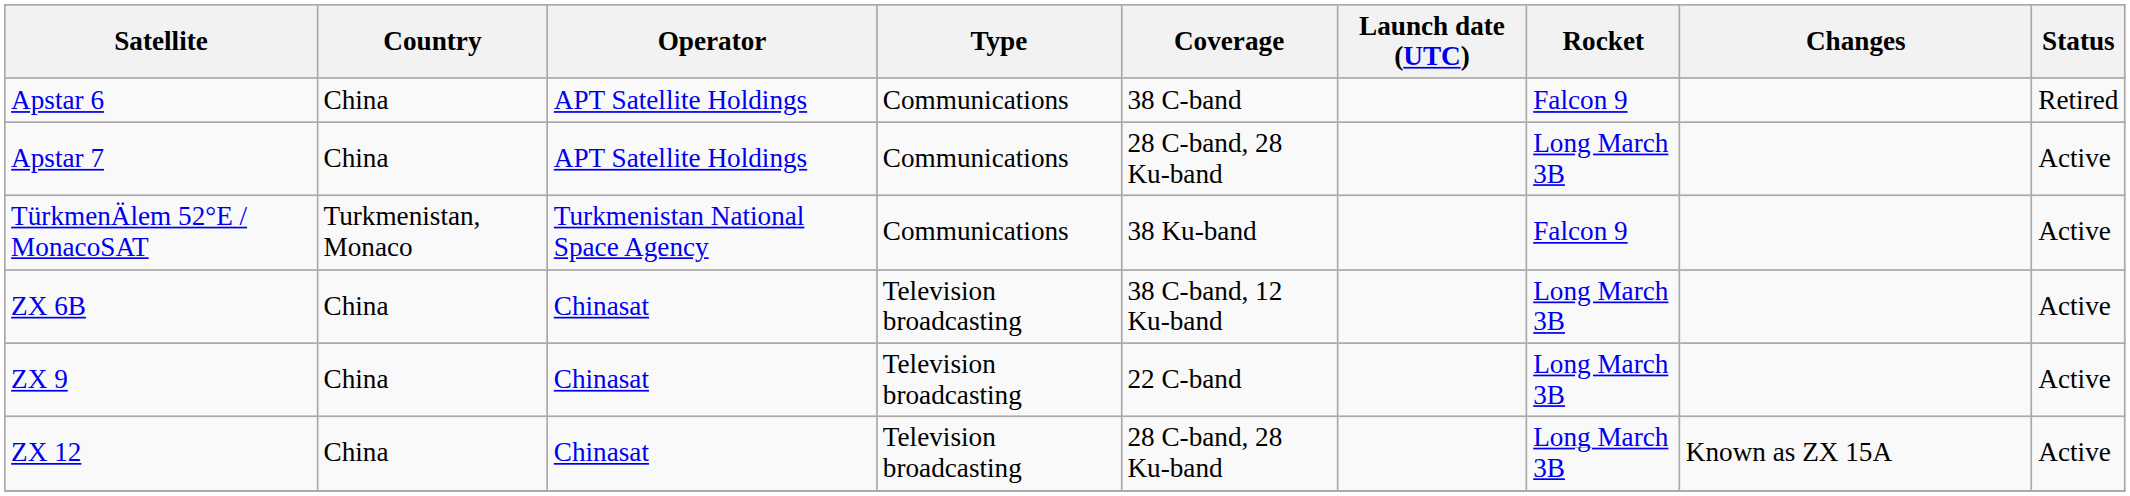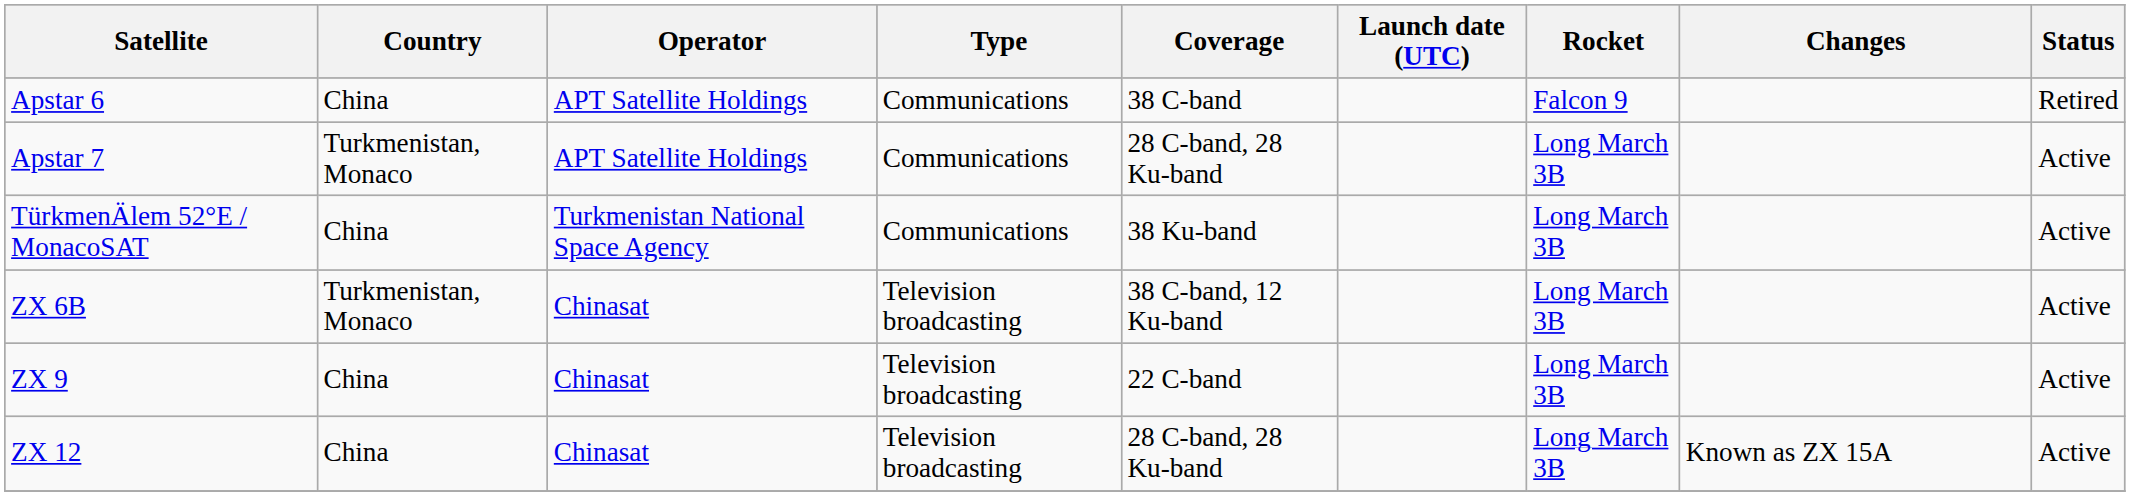Apstar 7 | Country: China -> Turkmenistan, Monaco
TürkmenÄlem 52°E / MonacoSAT | Country: Turkmenistan, Monaco -> China
TürkmenÄlem 52°E / MonacoSAT | Rocket: Falcon 9 -> Long March 3B
ZX 6B | Country: China -> Turkmenistan, Monaco
